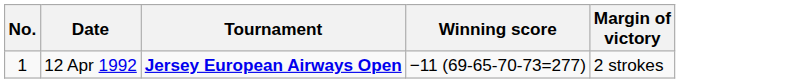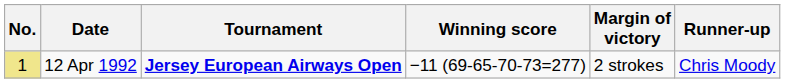+ column: Runner-up | Chris Moody
12 Apr 1992 | No.: no background -> khaki background
